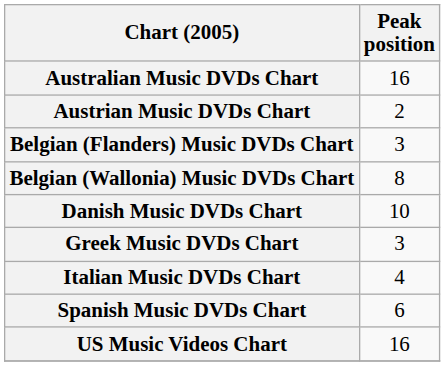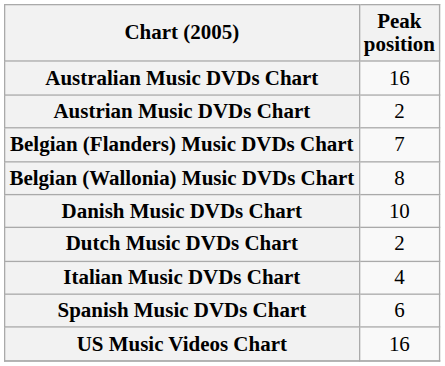Belgian (Flanders) Music DVDs Chart | Peak position: 3 -> 7
+ row: Dutch Music DVDs Chart | 2
- row: Greek Music DVDs Chart | 3
